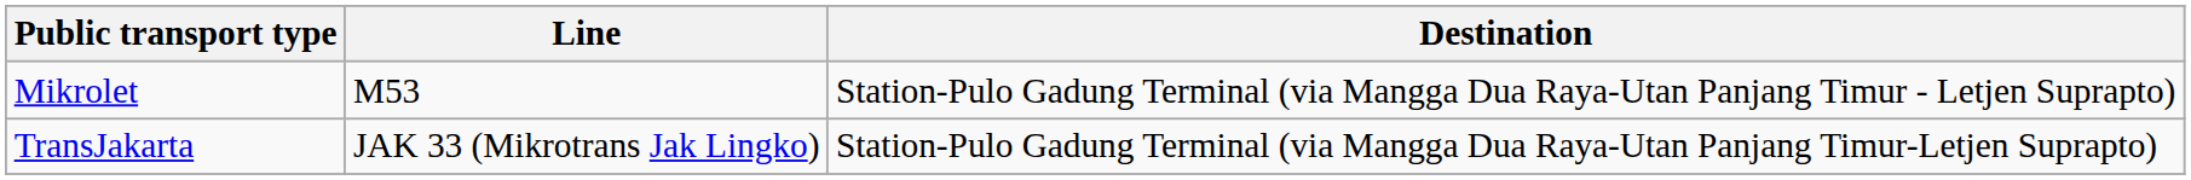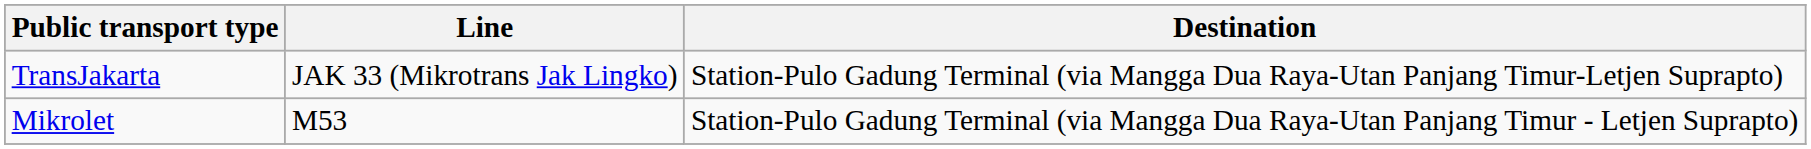rows swapped: TransJakarta <-> Mikrolet
